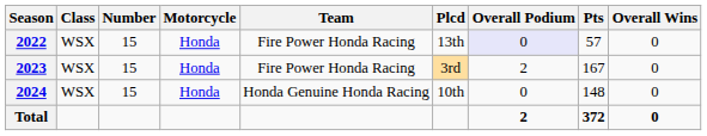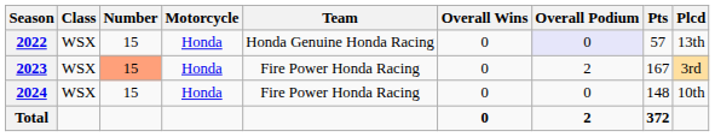columns swapped: Overall Wins <-> Plcd
2022 | Team: Fire Power Honda Racing -> Honda Genuine Honda Racing
2023 | Number: no background -> lightsalmon background
2024 | Team: Honda Genuine Honda Racing -> Fire Power Honda Racing
